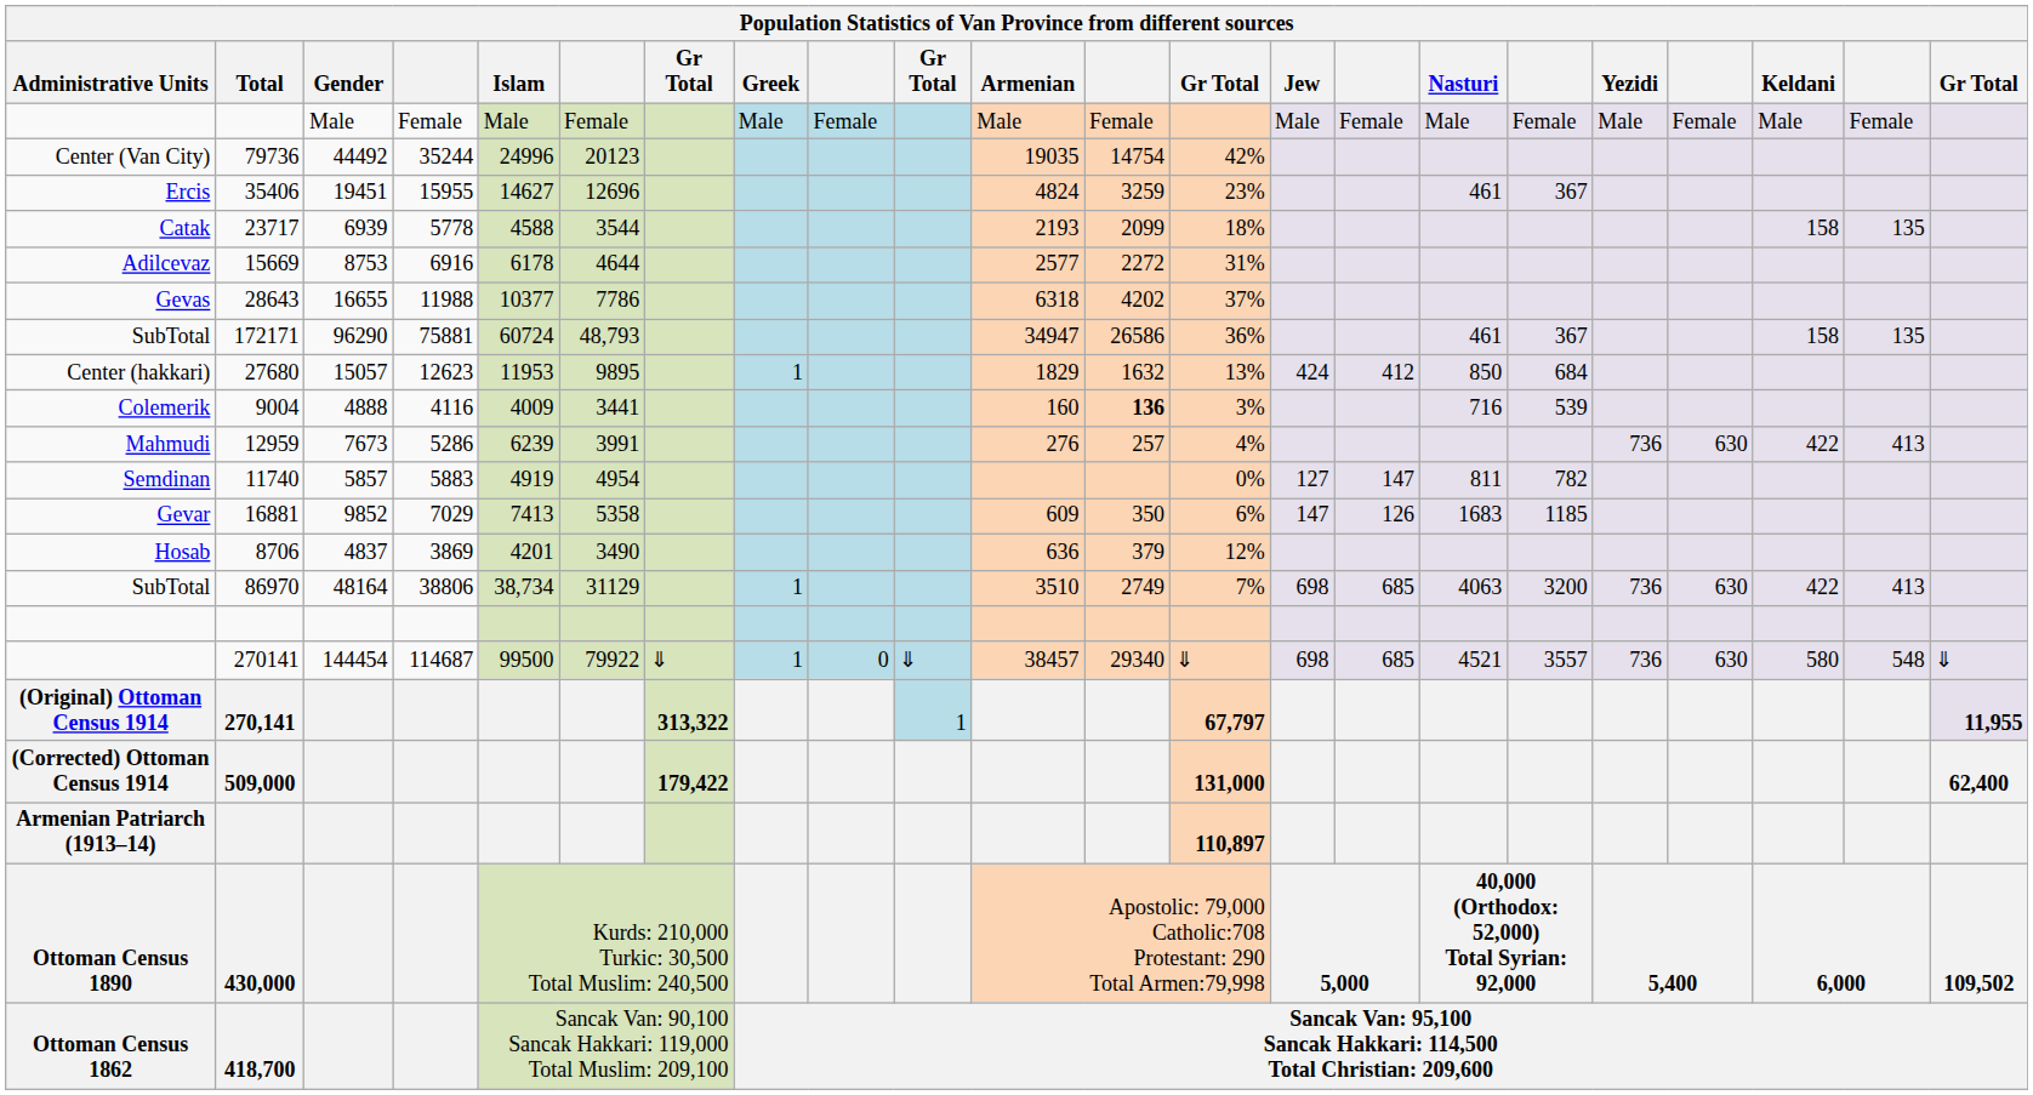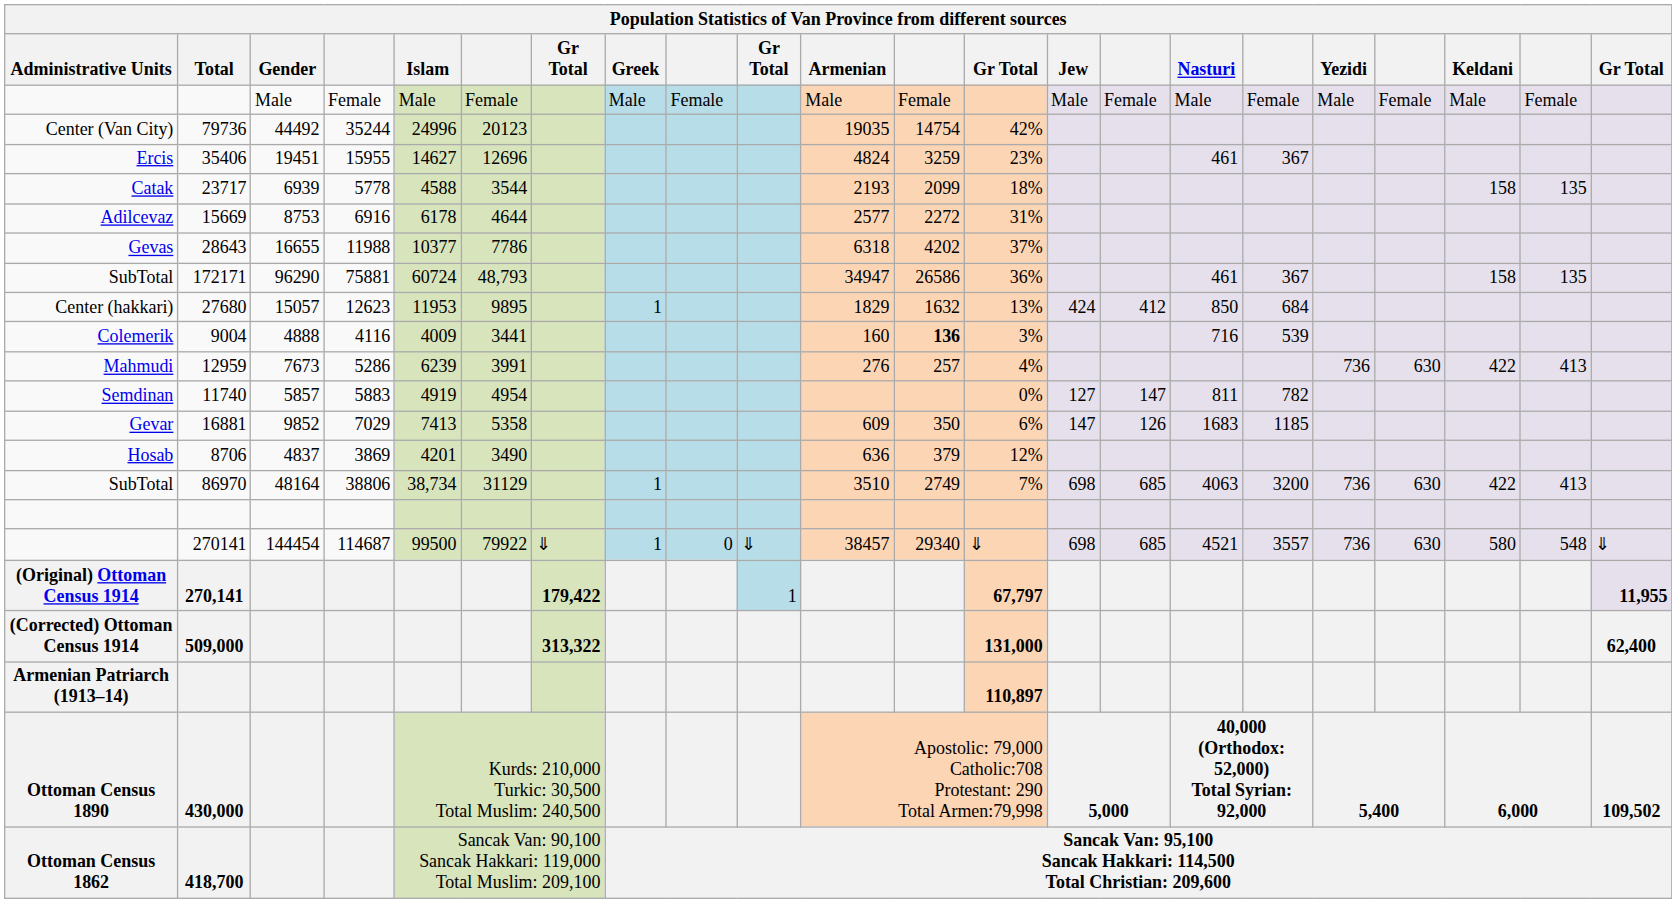270,141 | column 7: 313,322 -> 179,422
509,000 | column 7: 179,422 -> 313,322
